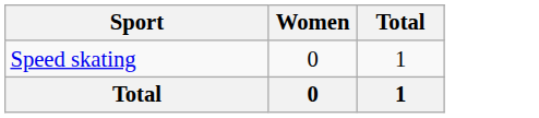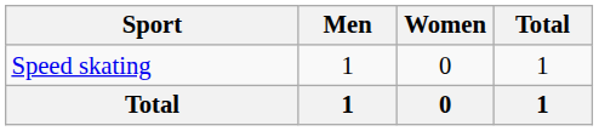+ column: Men | 1 | 1
